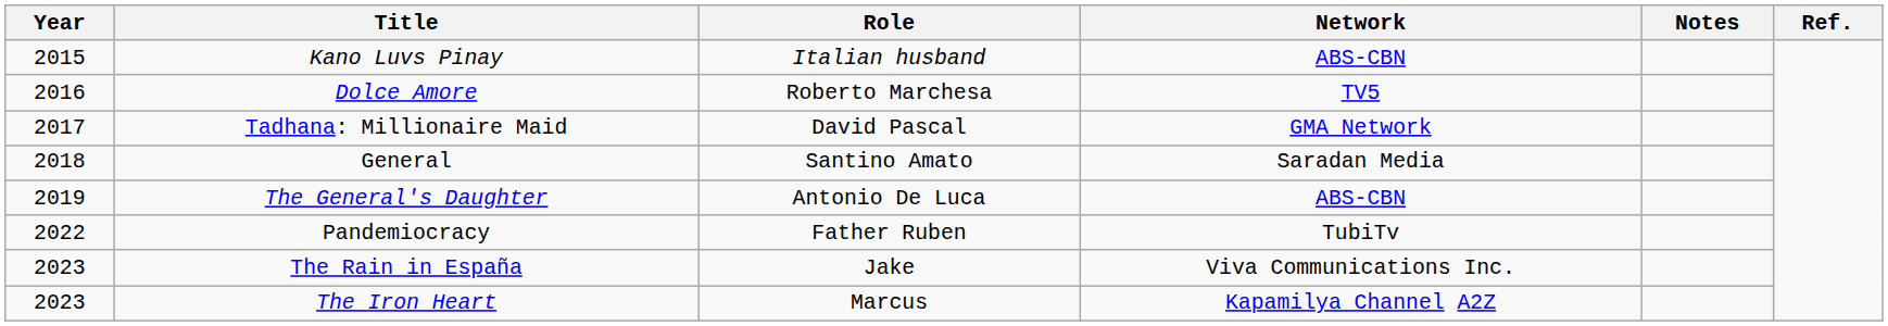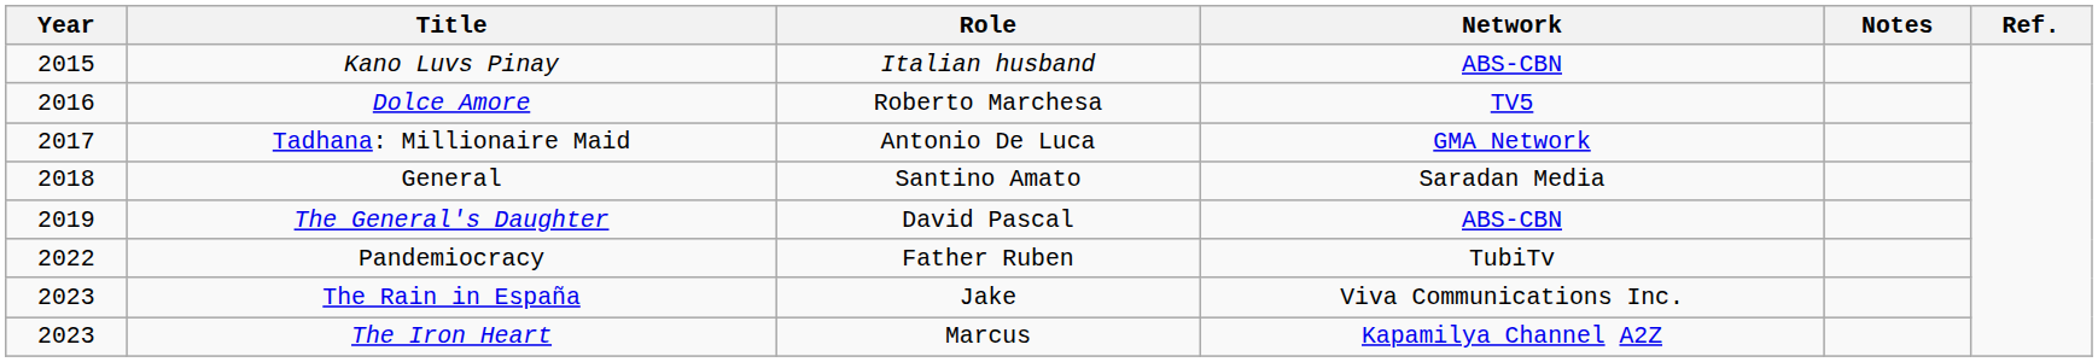Tadhana: Millionaire Maid | Role: David Pascal -> Antonio De Luca
The General's Daughter | Role: Antonio De Luca -> David Pascal
